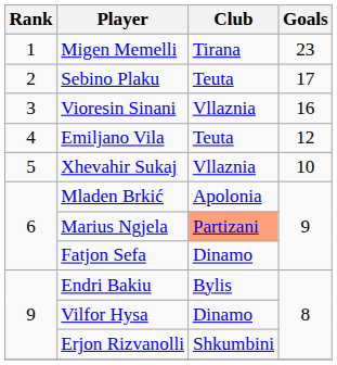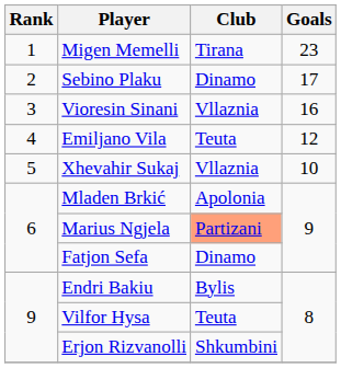Sebino Plaku | Club: Teuta -> Dinamo
Vilfor Hysa | Club: Dinamo -> Teuta
